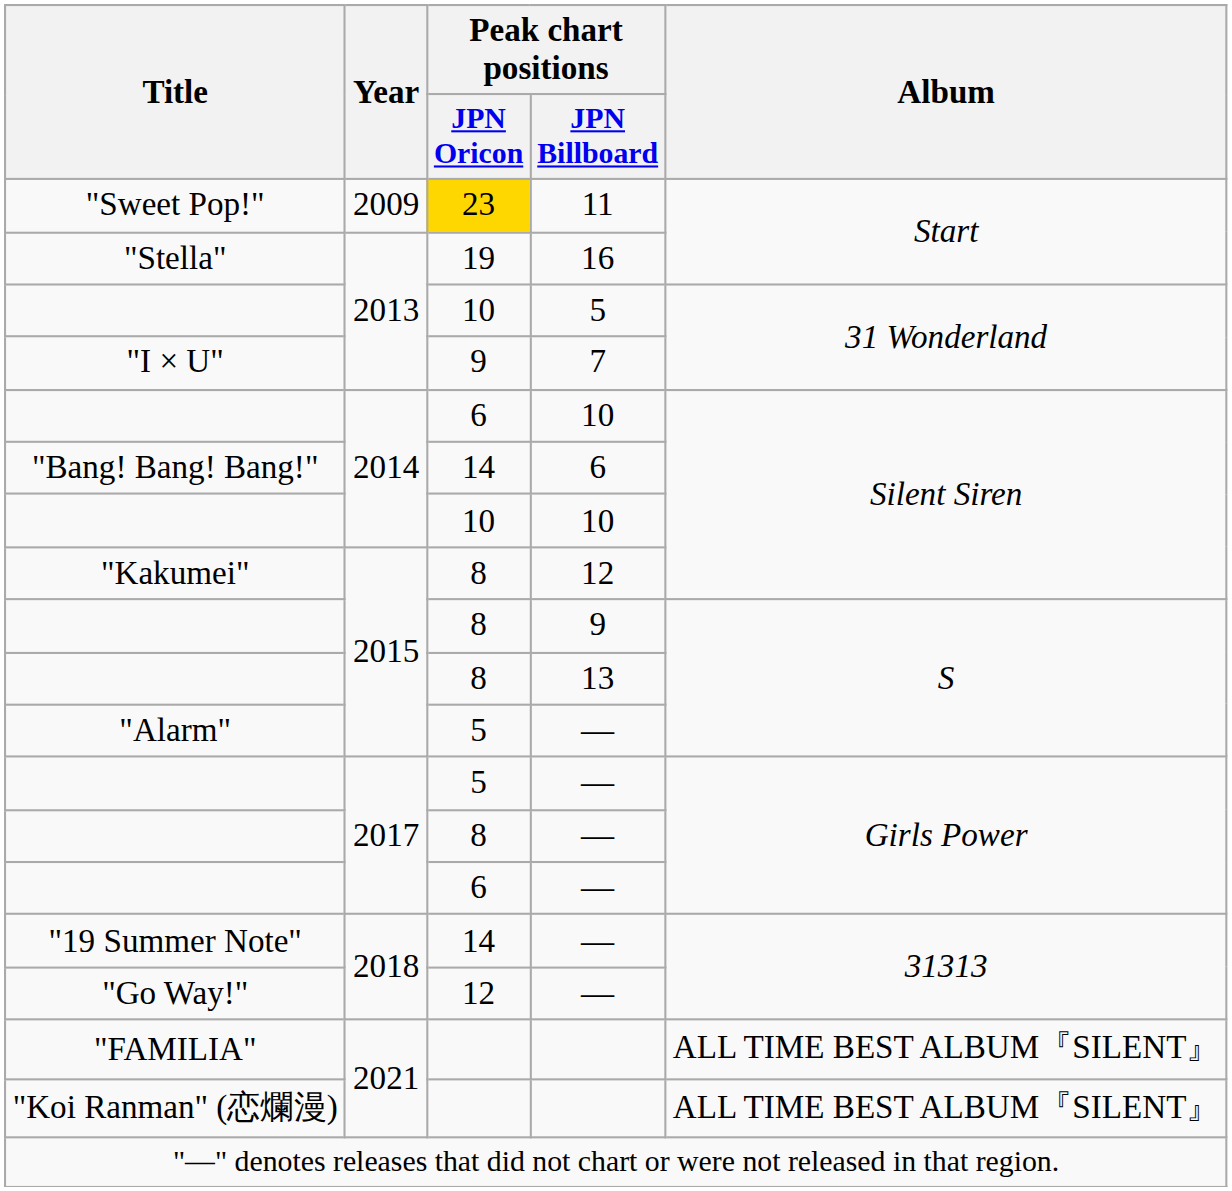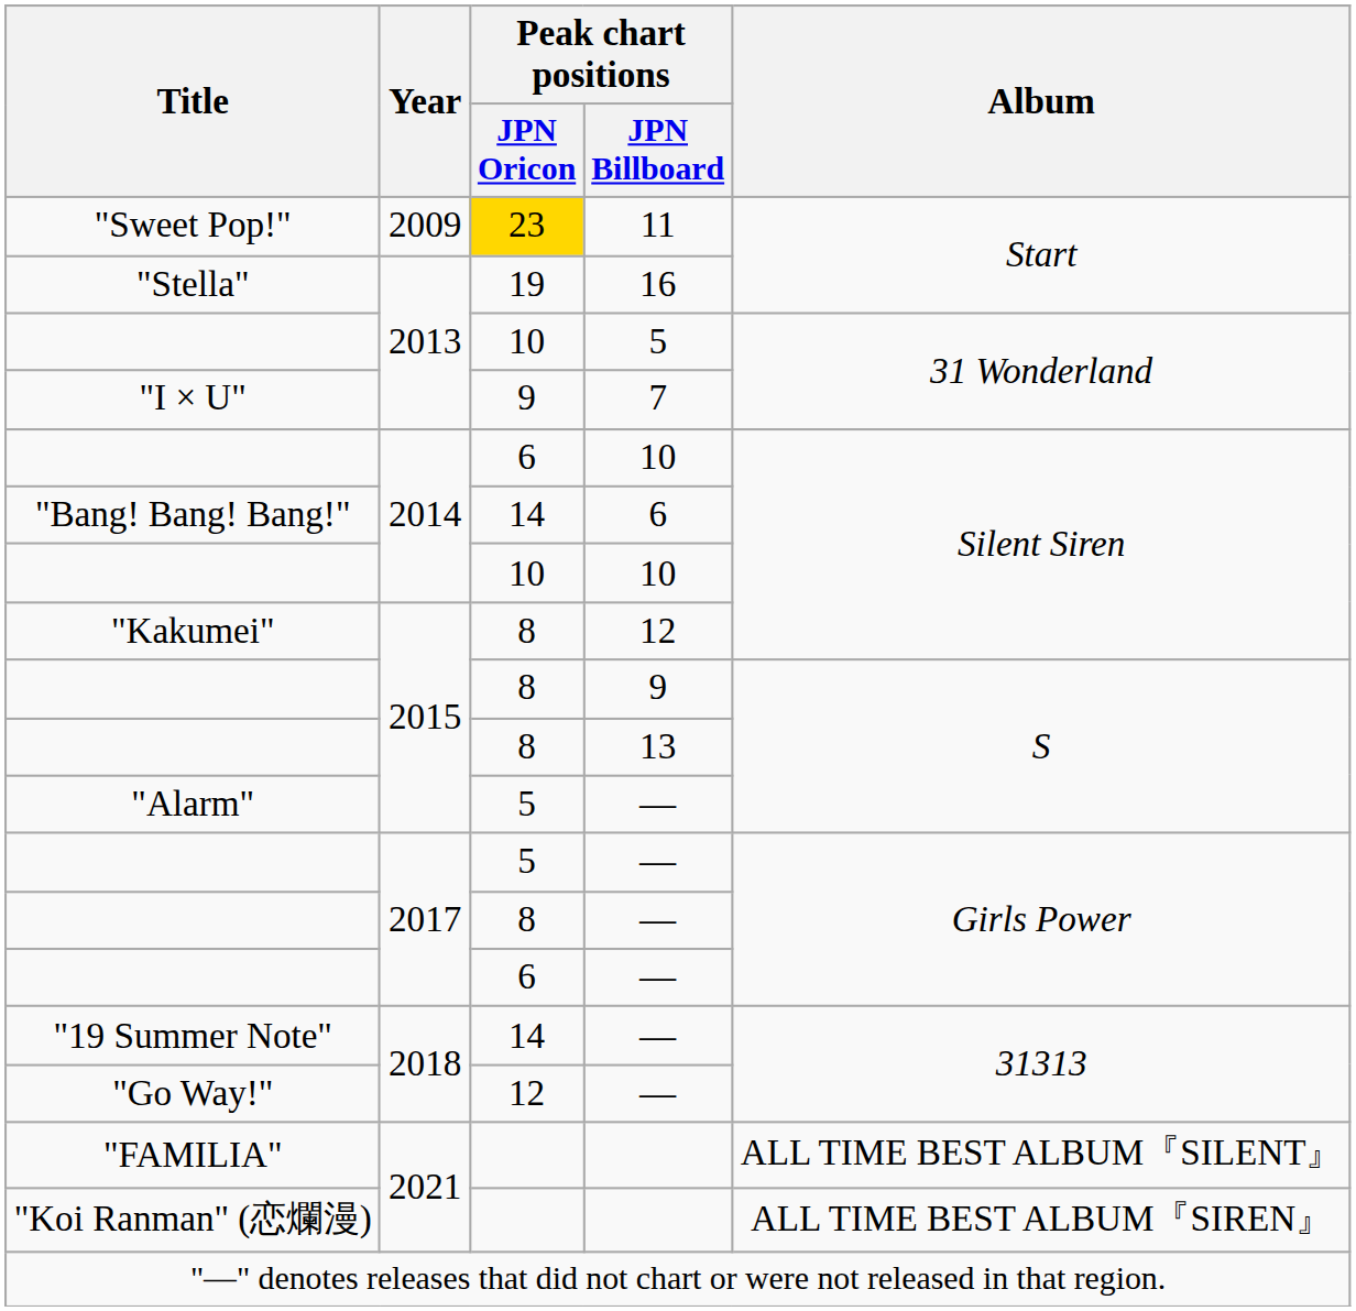"Koi Ranman" (恋爛漫) | Album: ALL TIME BEST ALBUM『SILENT』 -> ALL TIME BEST ALBUM『SIREN』
